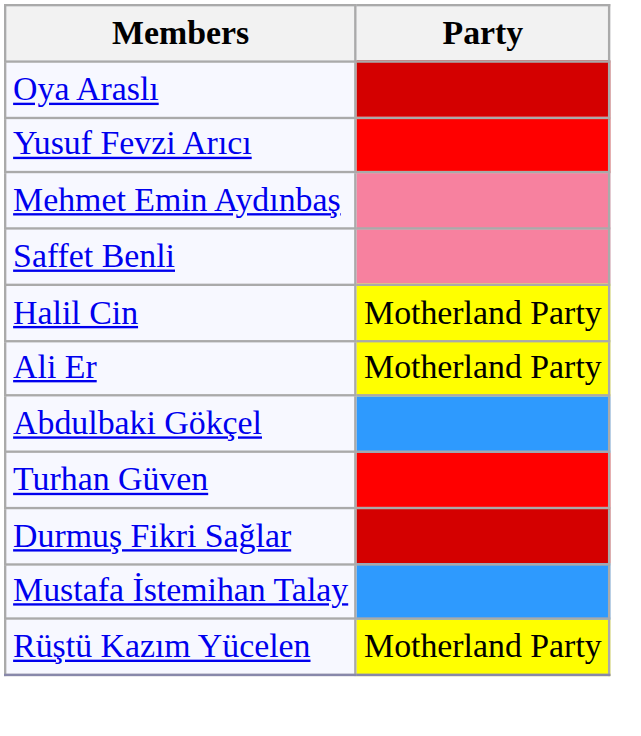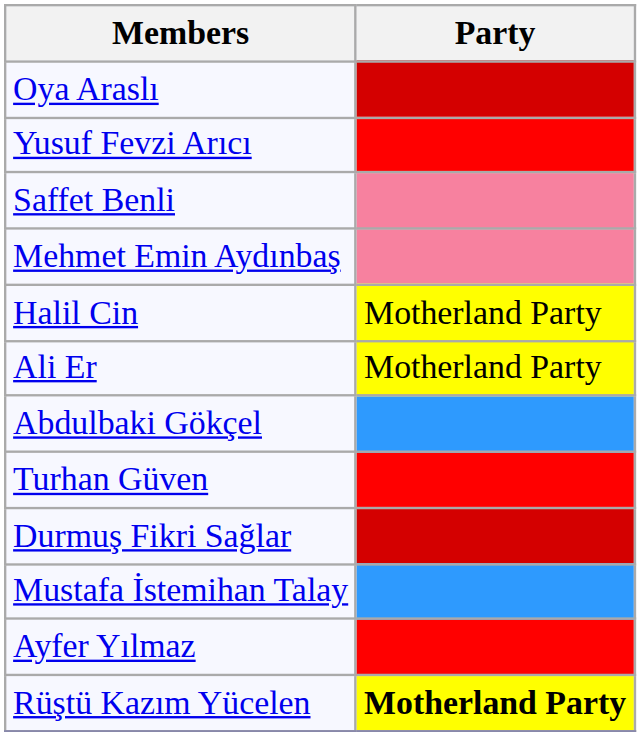rows swapped: Mehmet Emin Aydınbaş <-> Saffet Benli
+ row: Ayfer Yılmaz
Rüştü Kazım Yücelen | Party: normal -> bold
